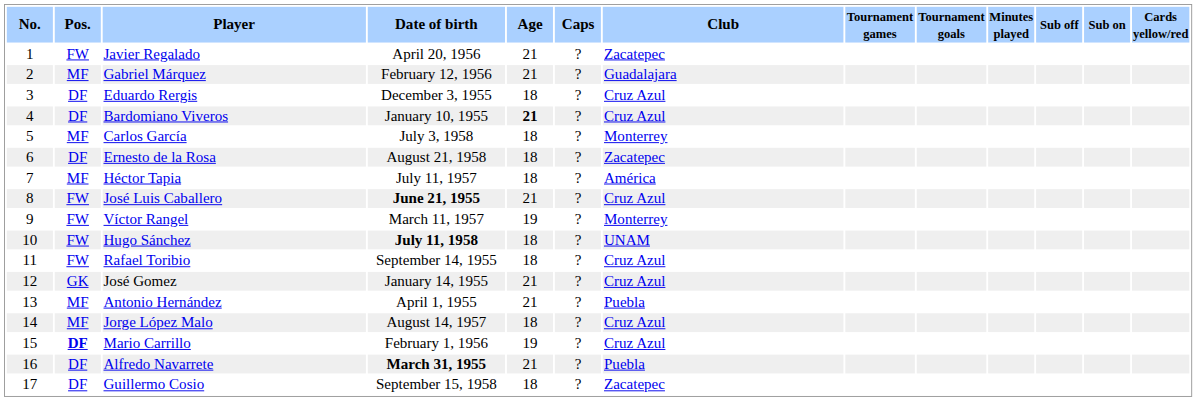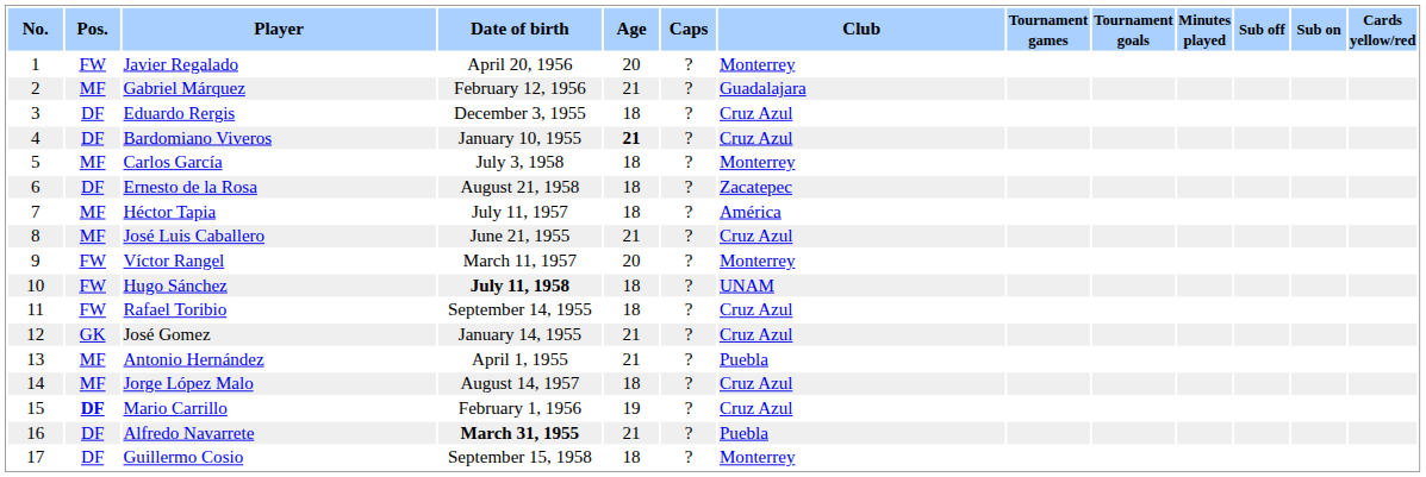Javier Regalado | Age: 21 -> 20
Javier Regalado | Club: Zacatepec -> Monterrey
José Luis Caballero | Pos.: FW -> MF
José Luis Caballero | Date of birth: bold -> normal
Víctor Rangel | Age: 19 -> 20
Guillermo Cosio | Club: Zacatepec -> Monterrey
